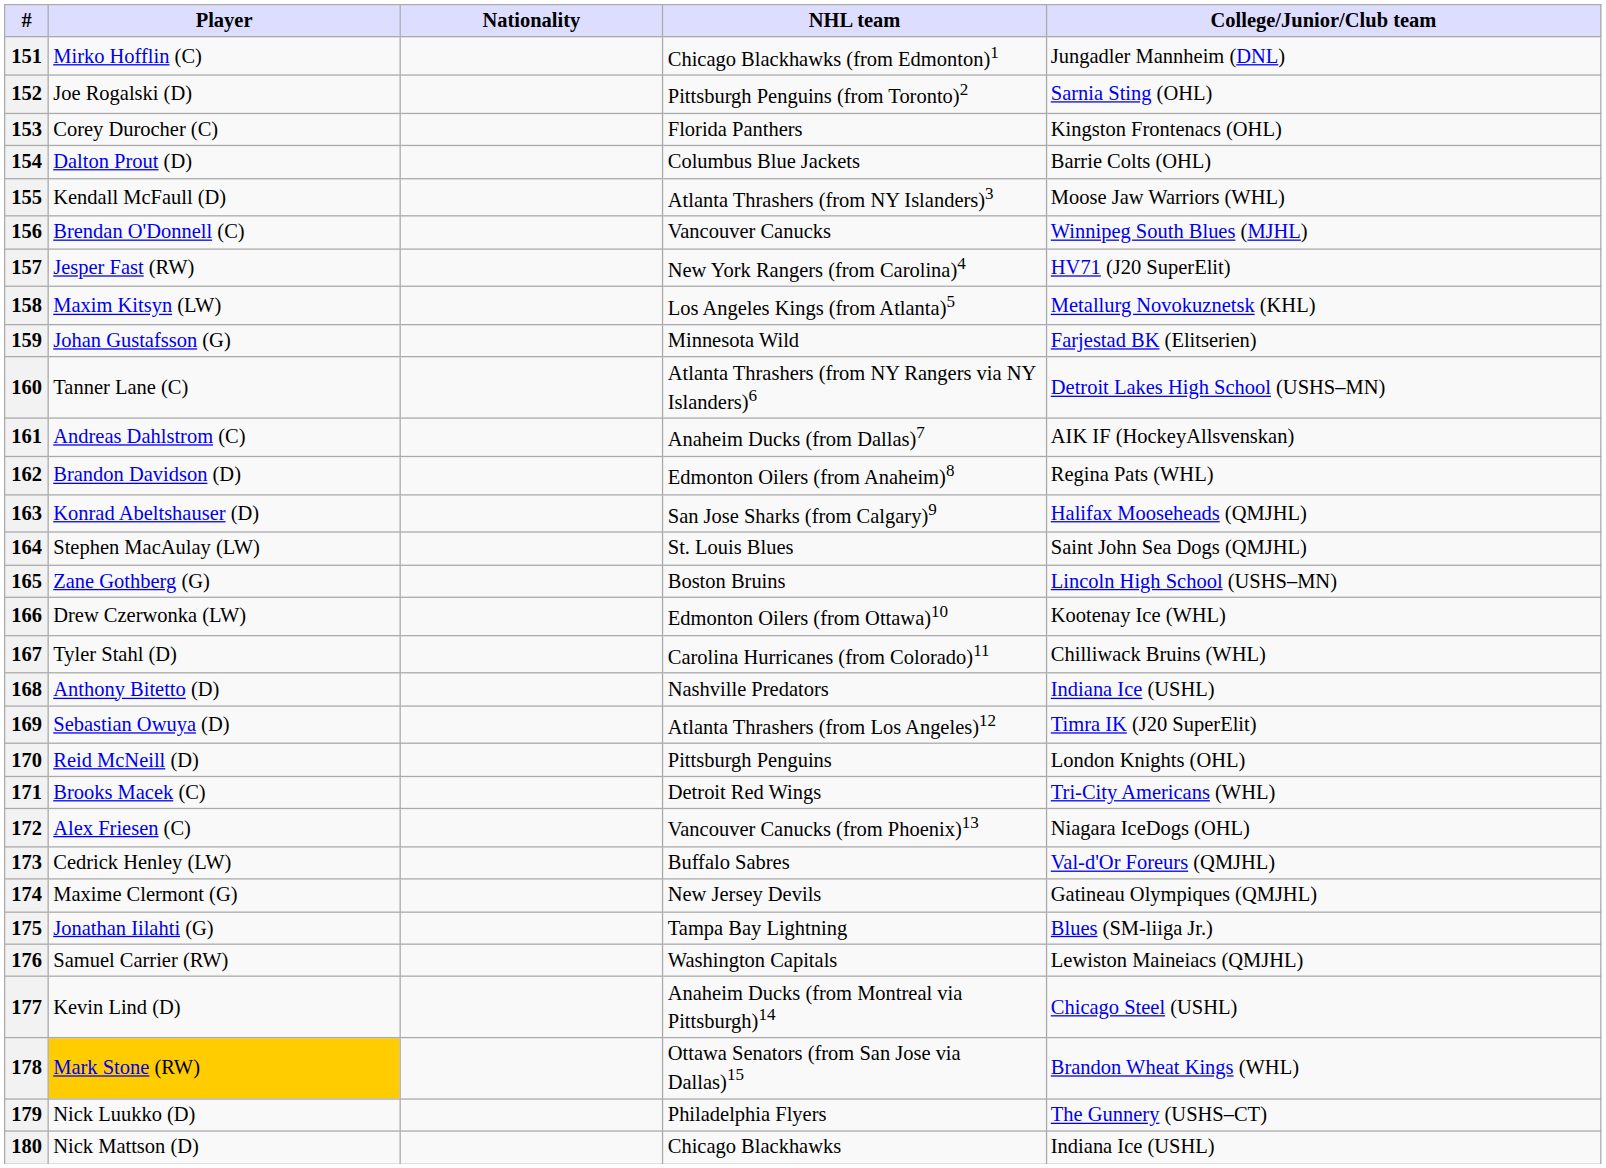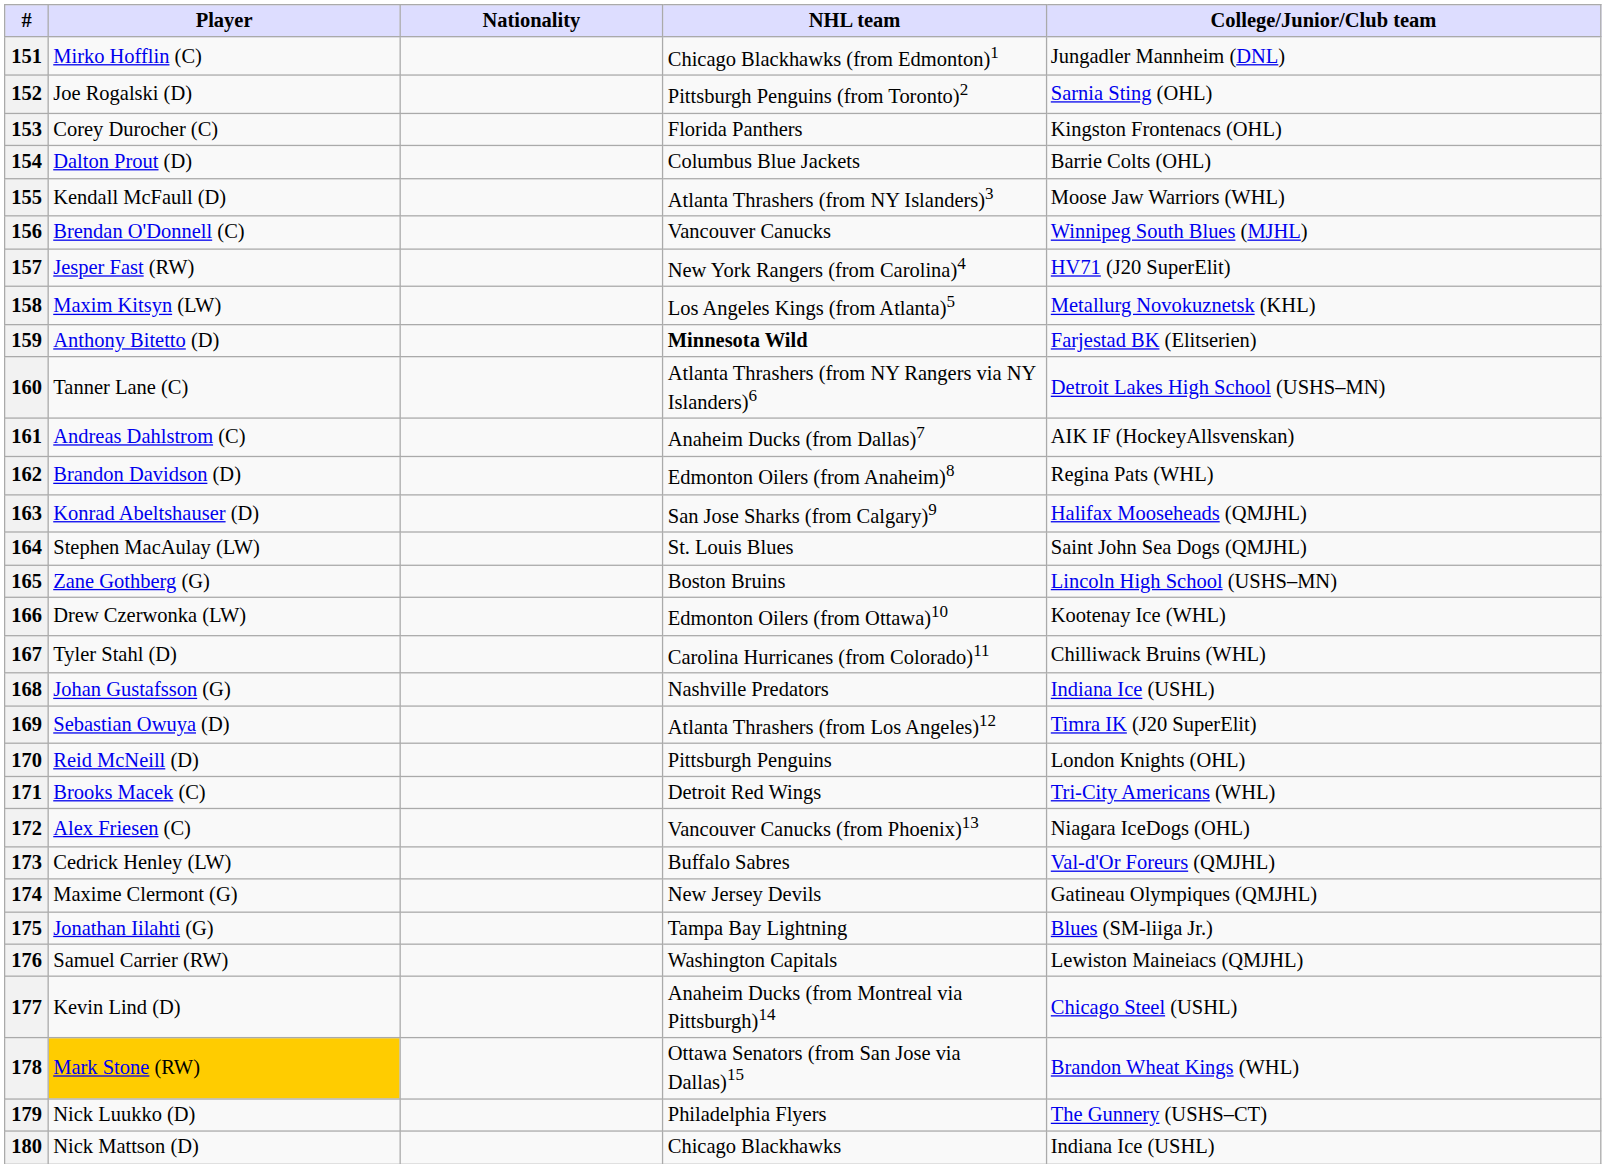159 | Player: Johan Gustafsson (G) -> Anthony Bitetto (D)
159 | NHL team: normal -> bold
168 | Player: Anthony Bitetto (D) -> Johan Gustafsson (G)
